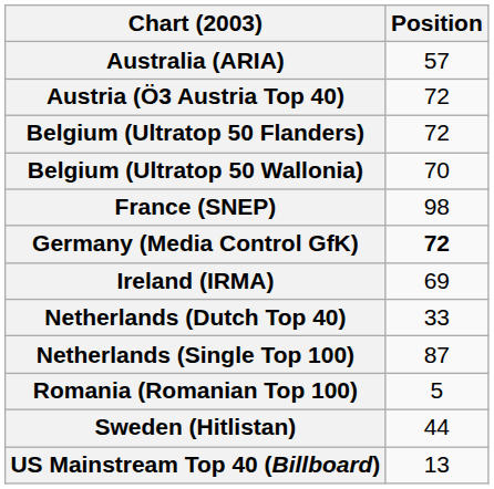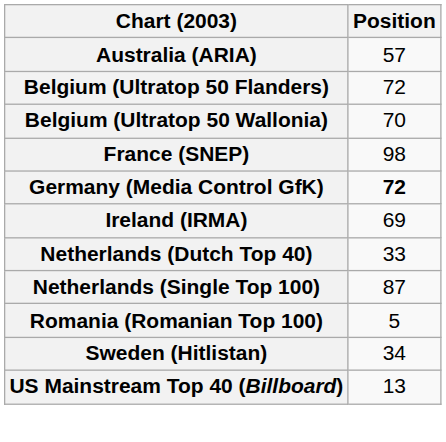- row: Austria (Ö3 Austria Top 40) | 72
Sweden (Hitlistan) | Position: 44 -> 34
